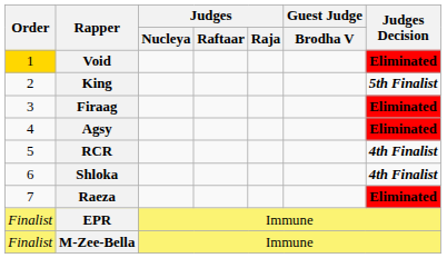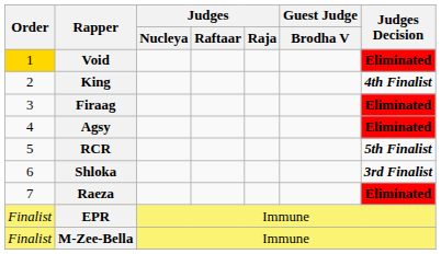King | Judges Decision: 5th Finalist -> 4th Finalist
RCR | Judges Decision: 4th Finalist -> 5th Finalist
Shloka | Judges Decision: 4th Finalist -> 3rd Finalist
